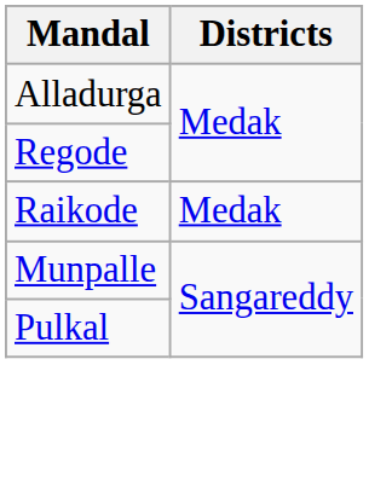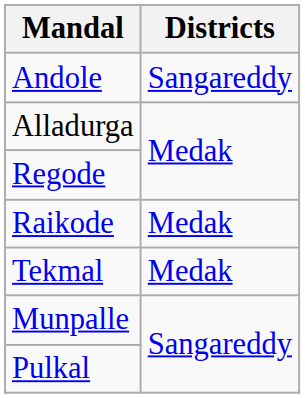+ row: Andole | Sangareddy
+ row: Tekmal | Medak
